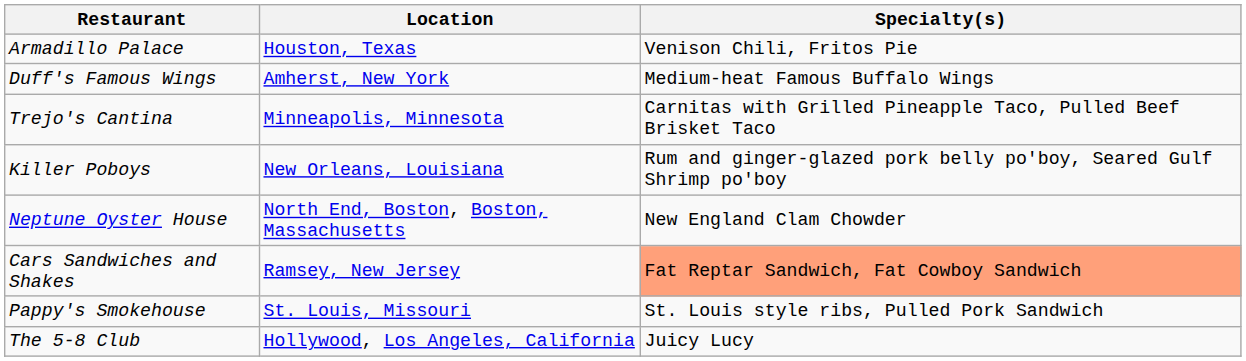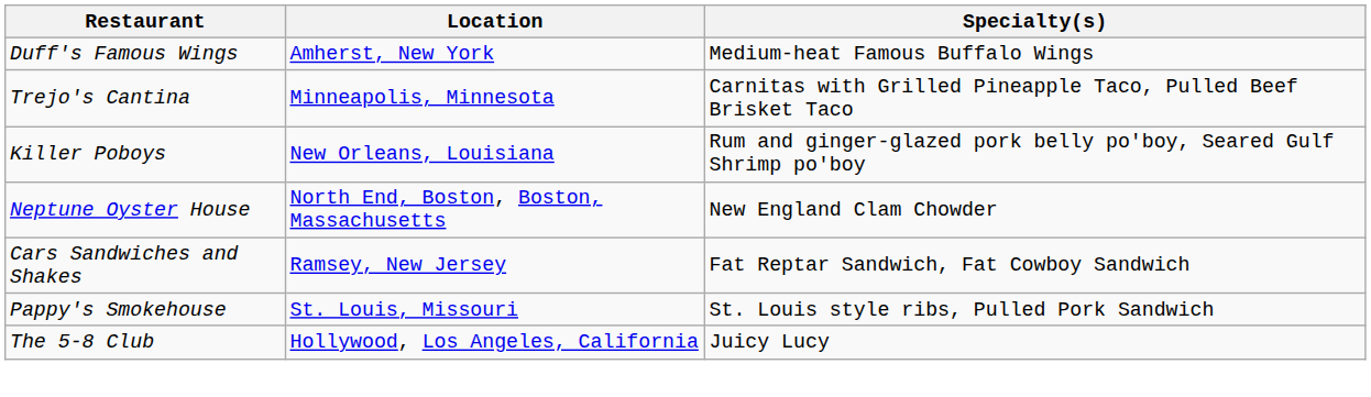- row: Armadillo Palace | Houston, Texas | Venison Chili, Fritos Pie
Cars Sandwiches and Shakes | Specialty(s): lightsalmon background -> no background
